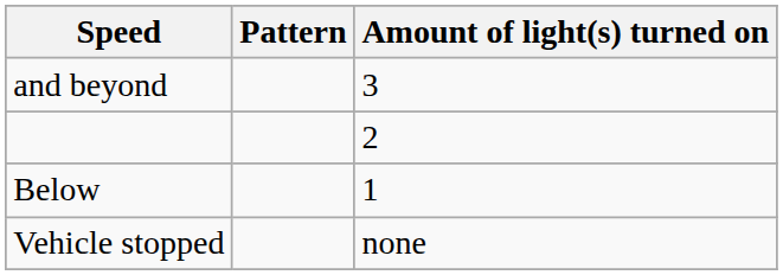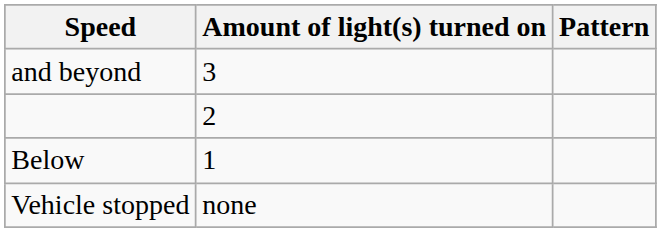columns swapped: Amount of light(s) turned on <-> Pattern
